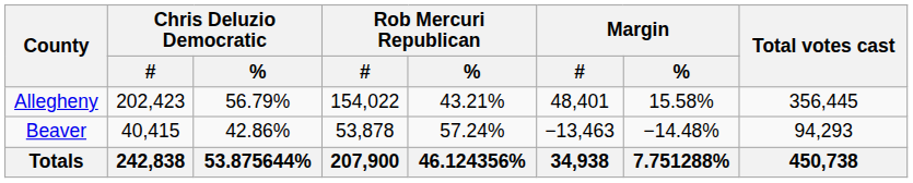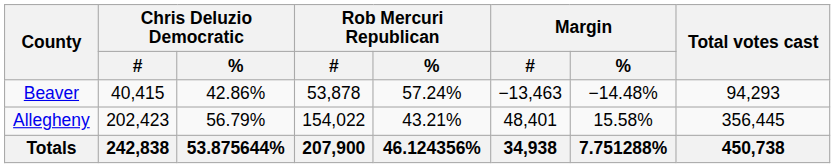rows swapped: Allegheny <-> Beaver
